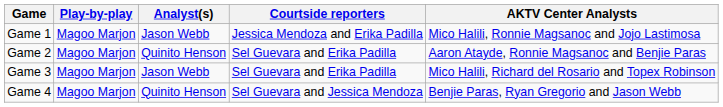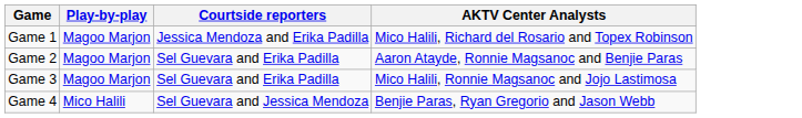- column: Analyst(s) | Jason Webb | Quinito Henson | Jason Webb | Quinito Henson
Game 1 | AKTV Center Analysts: Mico Halili, Ronnie Magsanoc and Jojo Lastimosa -> Mico Halili, Richard del Rosario and Topex Robinson
Game 3 | AKTV Center Analysts: Mico Halili, Richard del Rosario and Topex Robinson -> Mico Halili, Ronnie Magsanoc and Jojo Lastimosa
Game 4 | Play-by-play: Magoo Marjon -> Mico Halili
